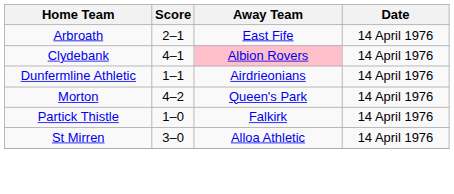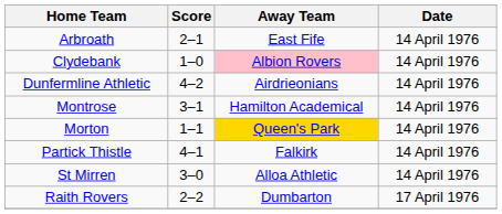Clydebank | Score: 4–1 -> 1–0
Dunfermline Athletic | Score: 1–1 -> 4–2
+ row: Montrose | 3–1 | Hamilton Academical | 14 April 1976
Morton | Score: 4–2 -> 1–1
Morton | Away Team: no background -> gold background
Partick Thistle | Score: 1–0 -> 4–1
+ row: Raith Rovers | 2–2 | Dumbarton | 17 April 1976
